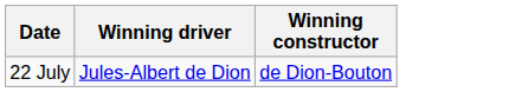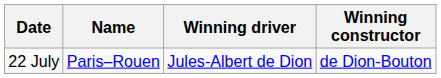+ column: Name | Paris–Rouen
